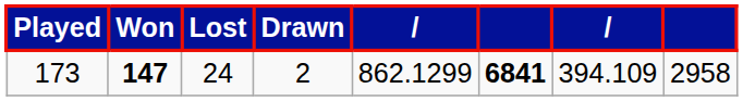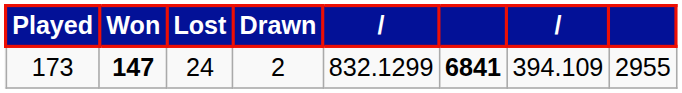173 | column 5: 862.1299 -> 832.1299
173 | column 8: 2958 -> 2955
